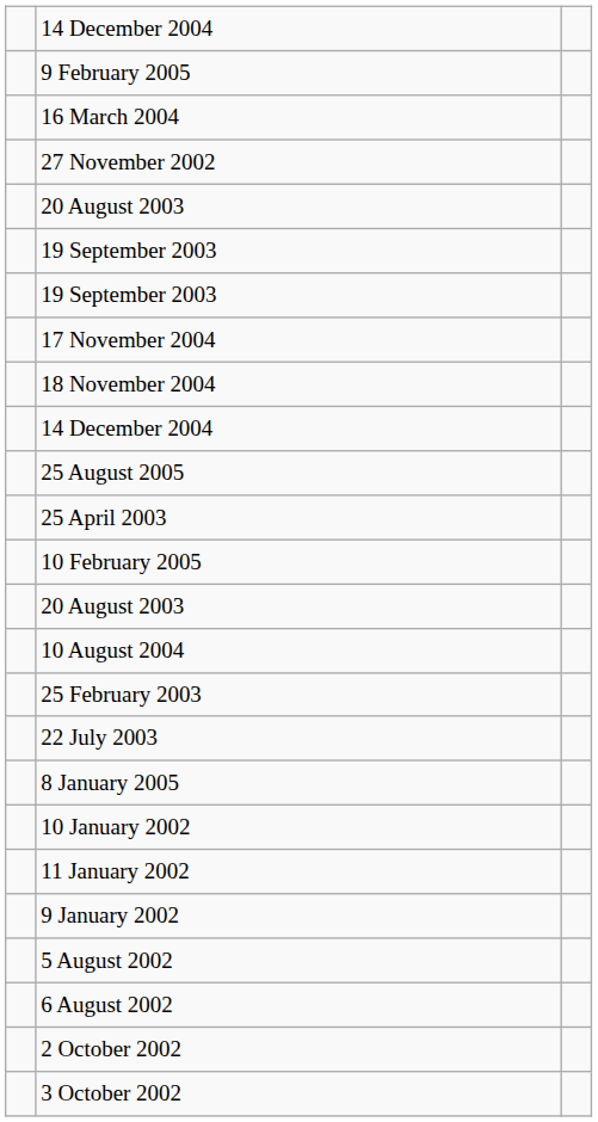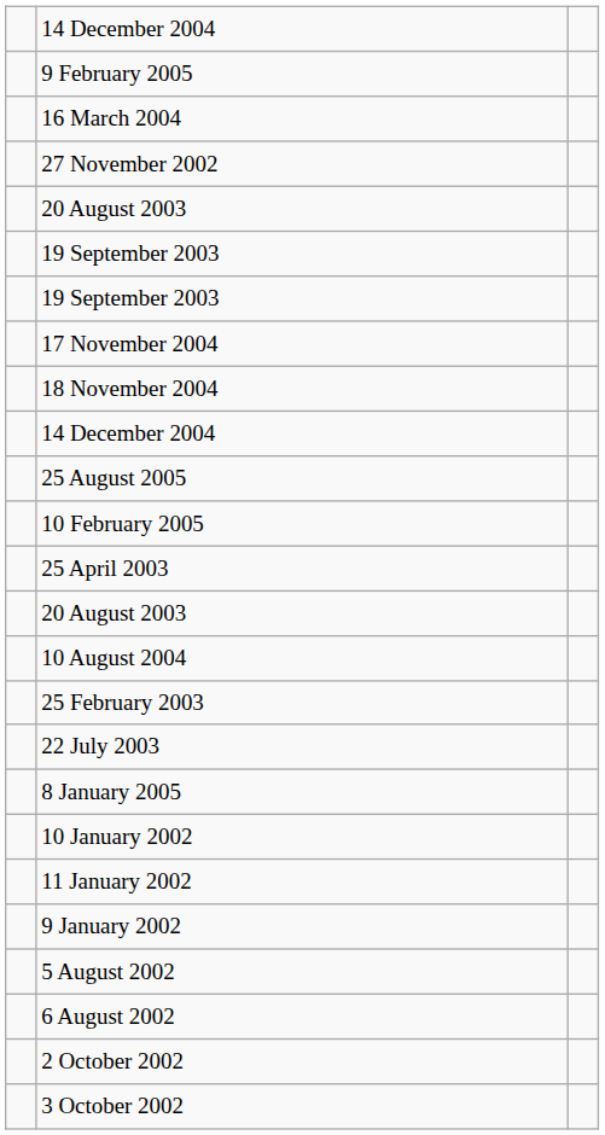rows swapped: 10 February 2005 <-> 25 April 2003
